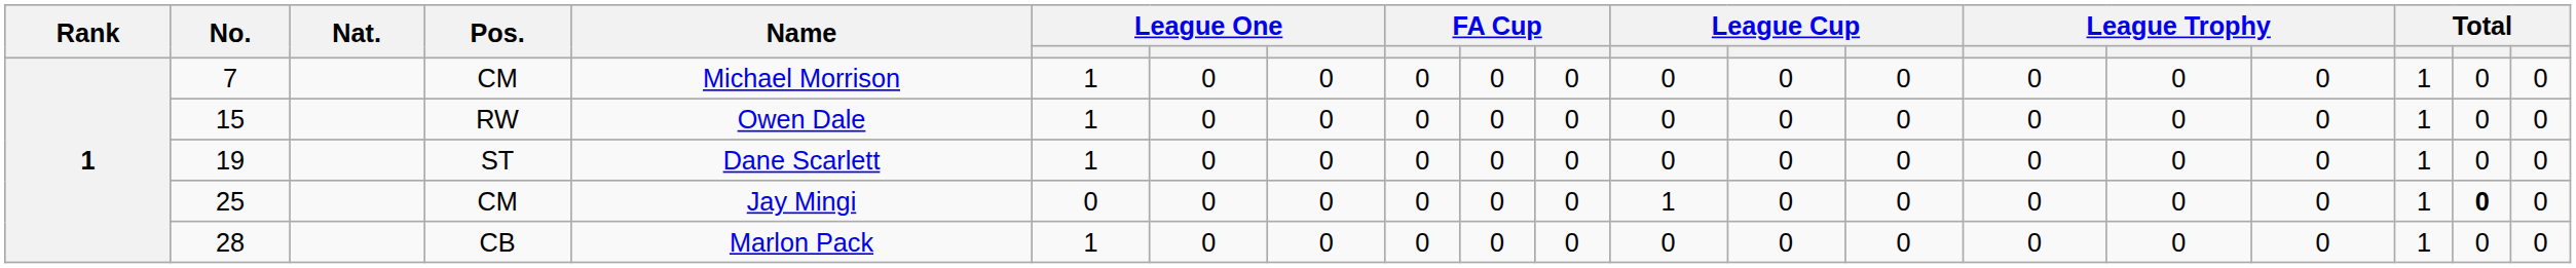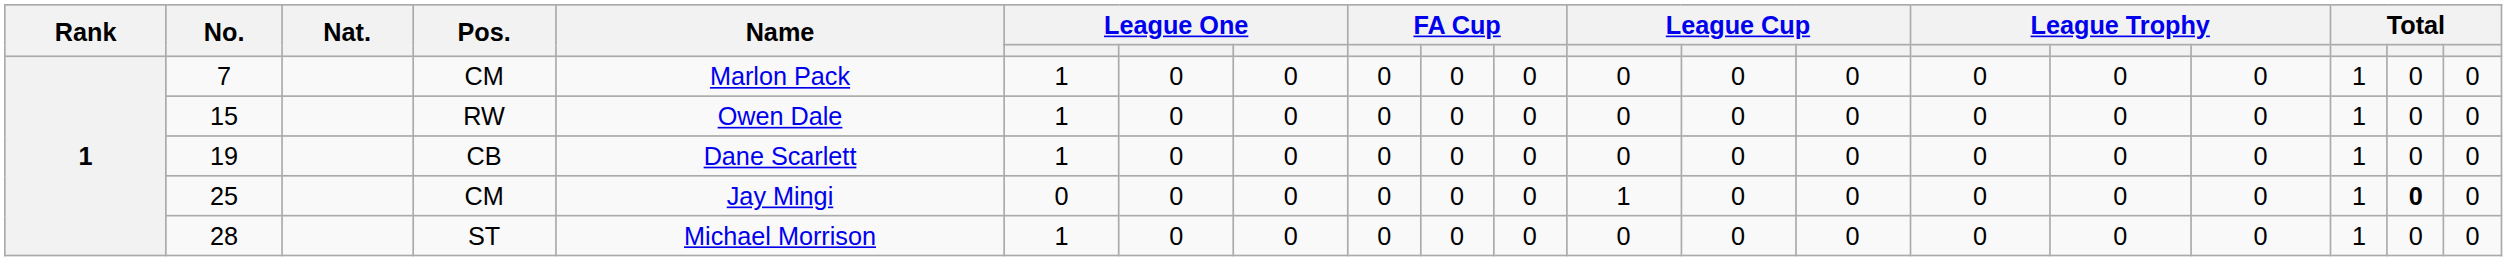7 | Name: Michael Morrison -> Marlon Pack
19 | Pos.: ST -> CB
28 | Pos.: CB -> ST
28 | Name: Marlon Pack -> Michael Morrison
